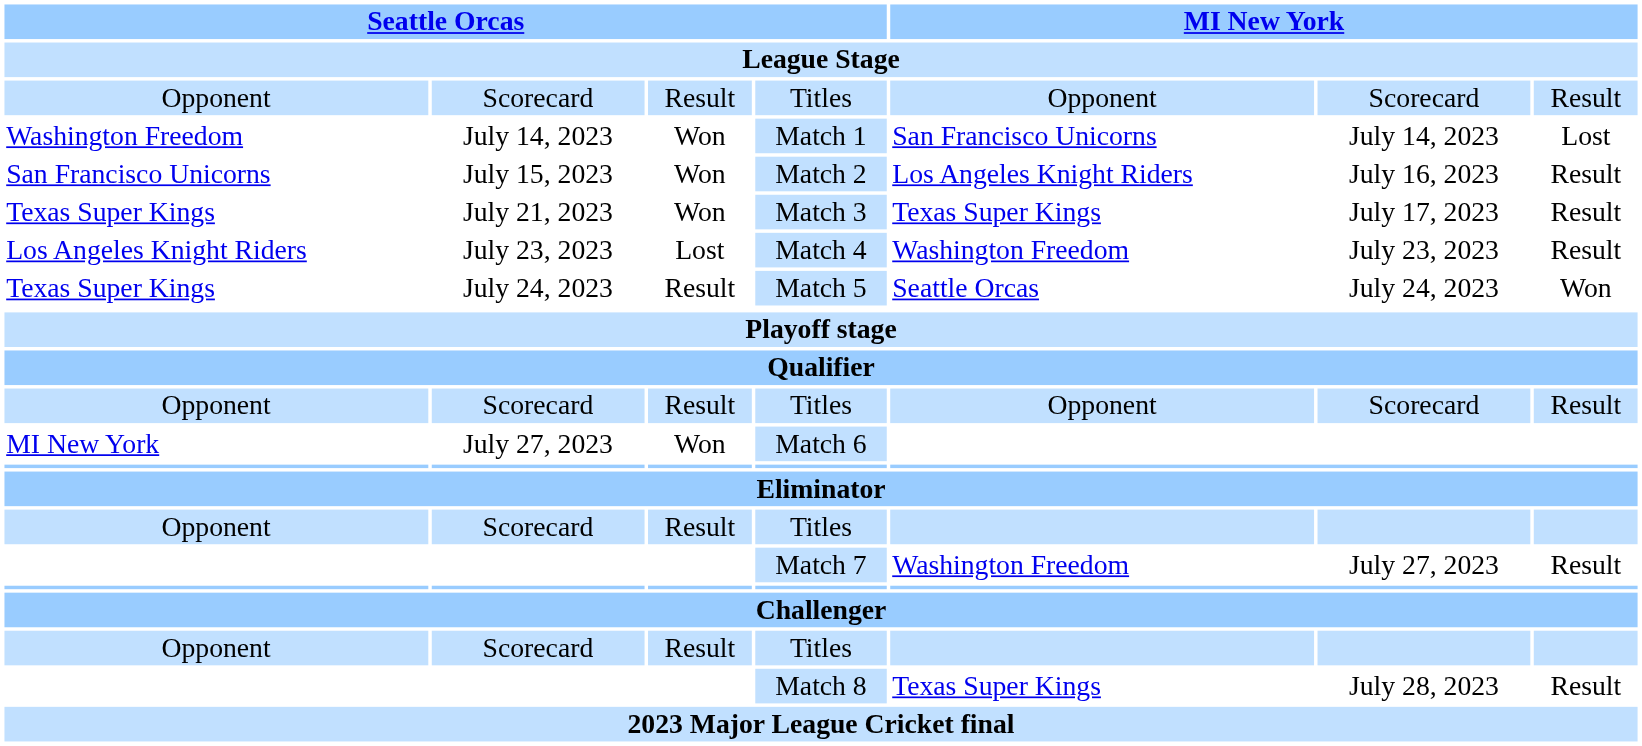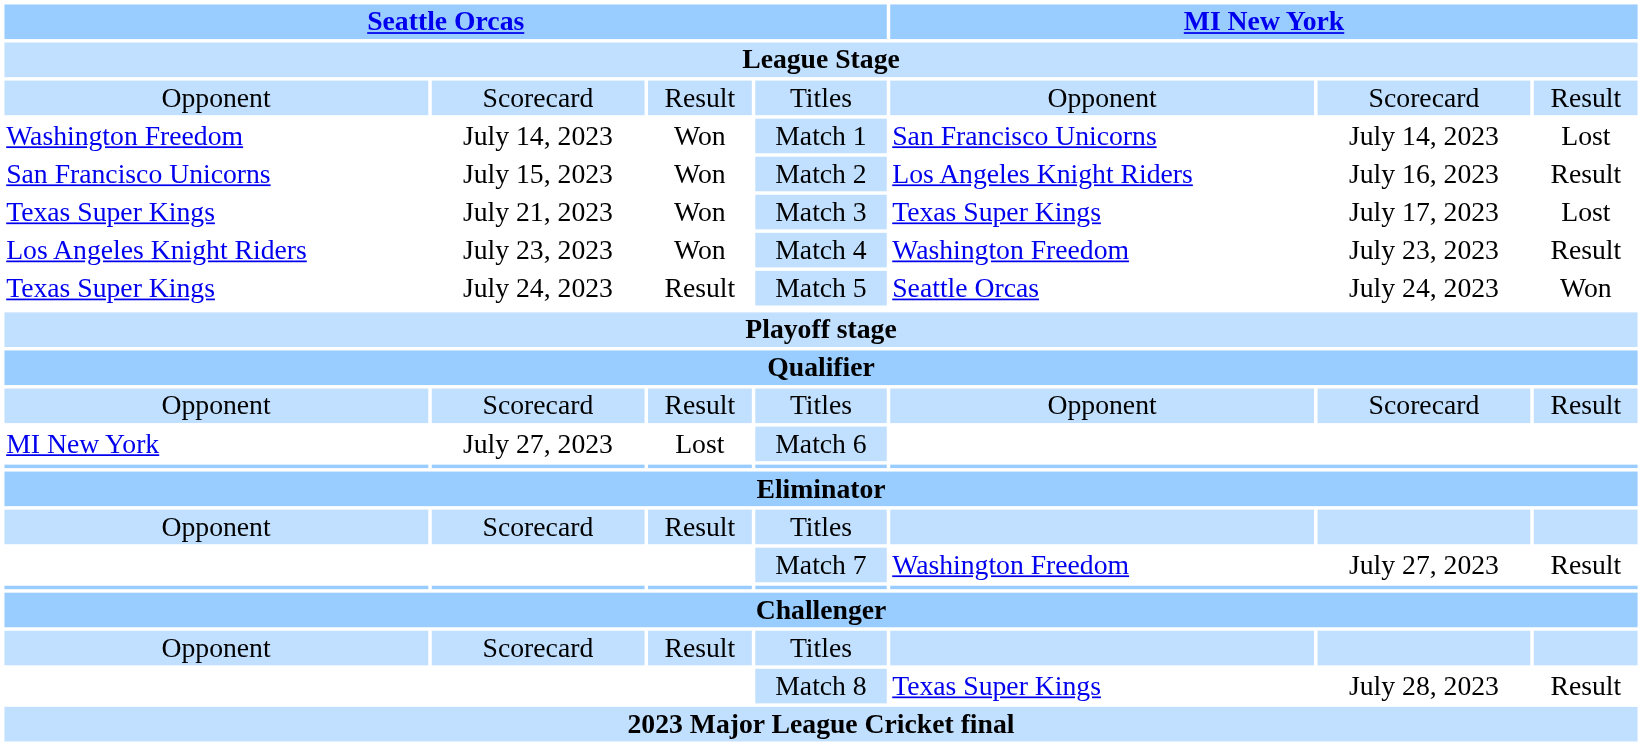Match 3 | column 7: Result -> Lost
Match 4 | column 3: Lost -> Won
Match 6 | column 3: Won -> Lost
